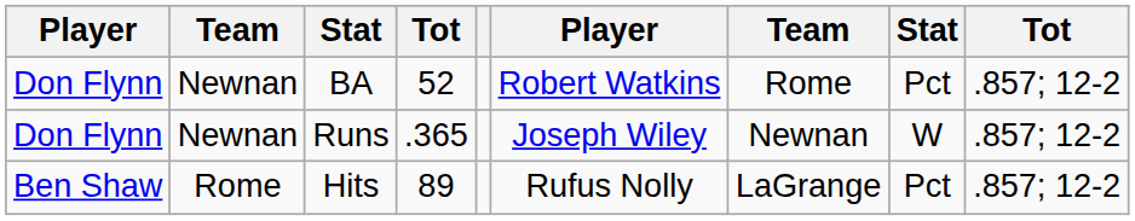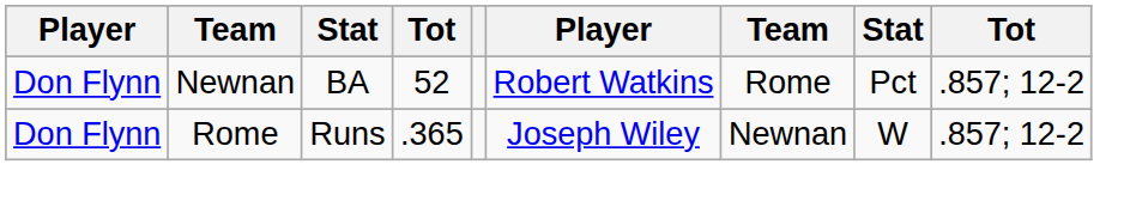Runs | column 2: Newnan -> Rome
- row: Ben Shaw | Rome | Hits | 89 | Rufus Nolly | LaGrange | Pct | .857; 12-2
